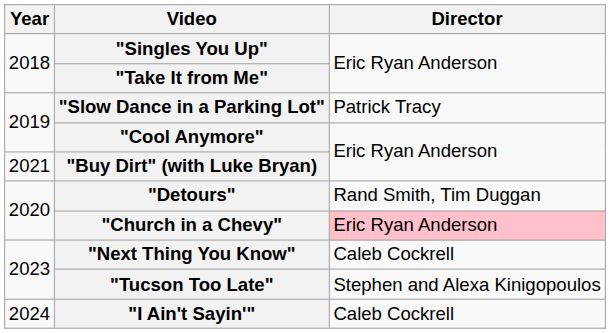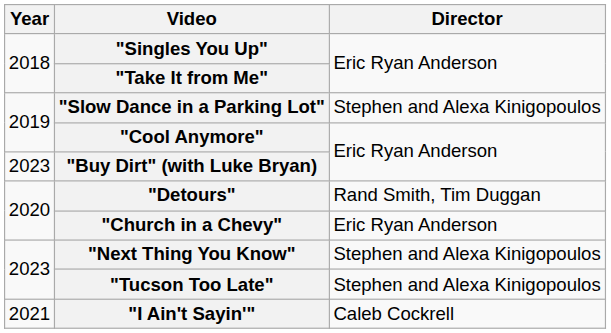"Slow Dance in a Parking Lot" | Director: Patrick Tracy -> Stephen and Alexa Kinigopoulos
"Buy Dirt" (with Luke Bryan) | Year: 2021 -> 2023
"Church in a Chevy" | Director: pink background -> no background
"Next Thing You Know" | Director: Caleb Cockrell -> Stephen and Alexa Kinigopoulos
"I Ain't Sayin'" | Year: 2024 -> 2021
